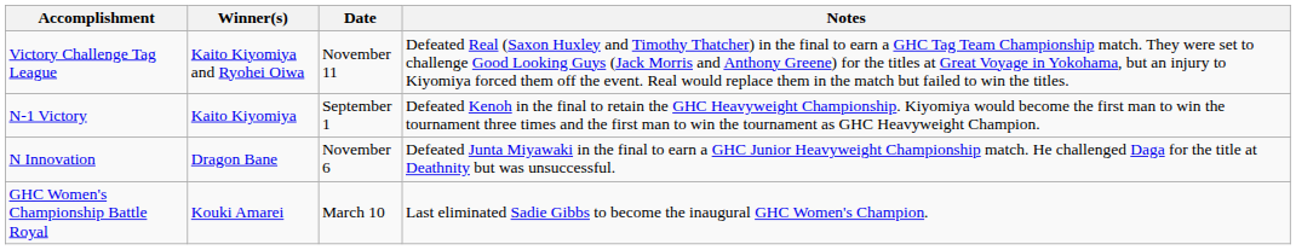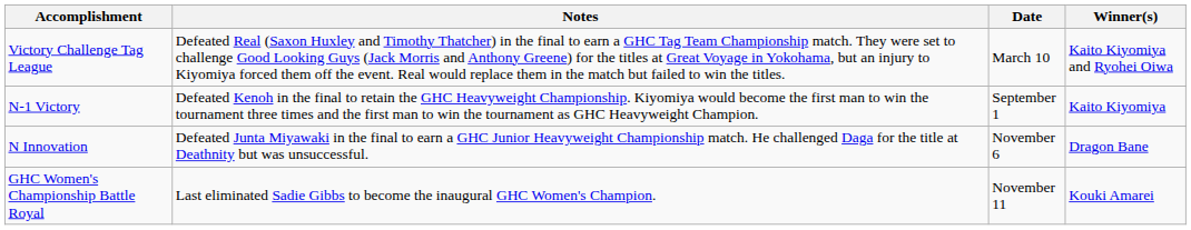columns swapped: Winner(s) <-> Notes
Victory Challenge Tag League | Date: November 11 -> March 10
GHC Women's Championship Battle Royal | Date: March 10 -> November 11
